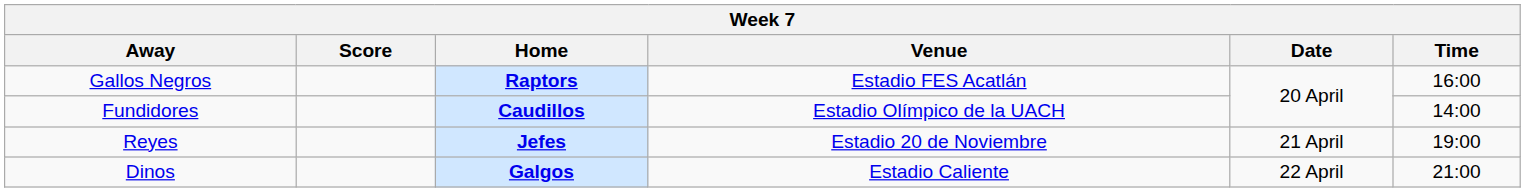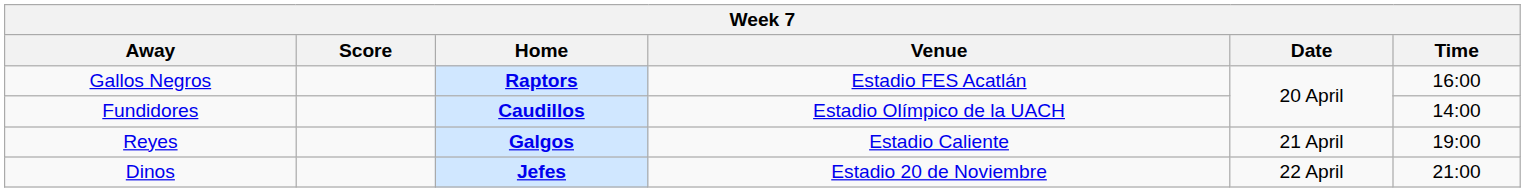Reyes | Home: Jefes -> Galgos
Reyes | Venue: Estadio 20 de Noviembre -> Estadio Caliente
Dinos | Home: Galgos -> Jefes
Dinos | Venue: Estadio Caliente -> Estadio 20 de Noviembre
